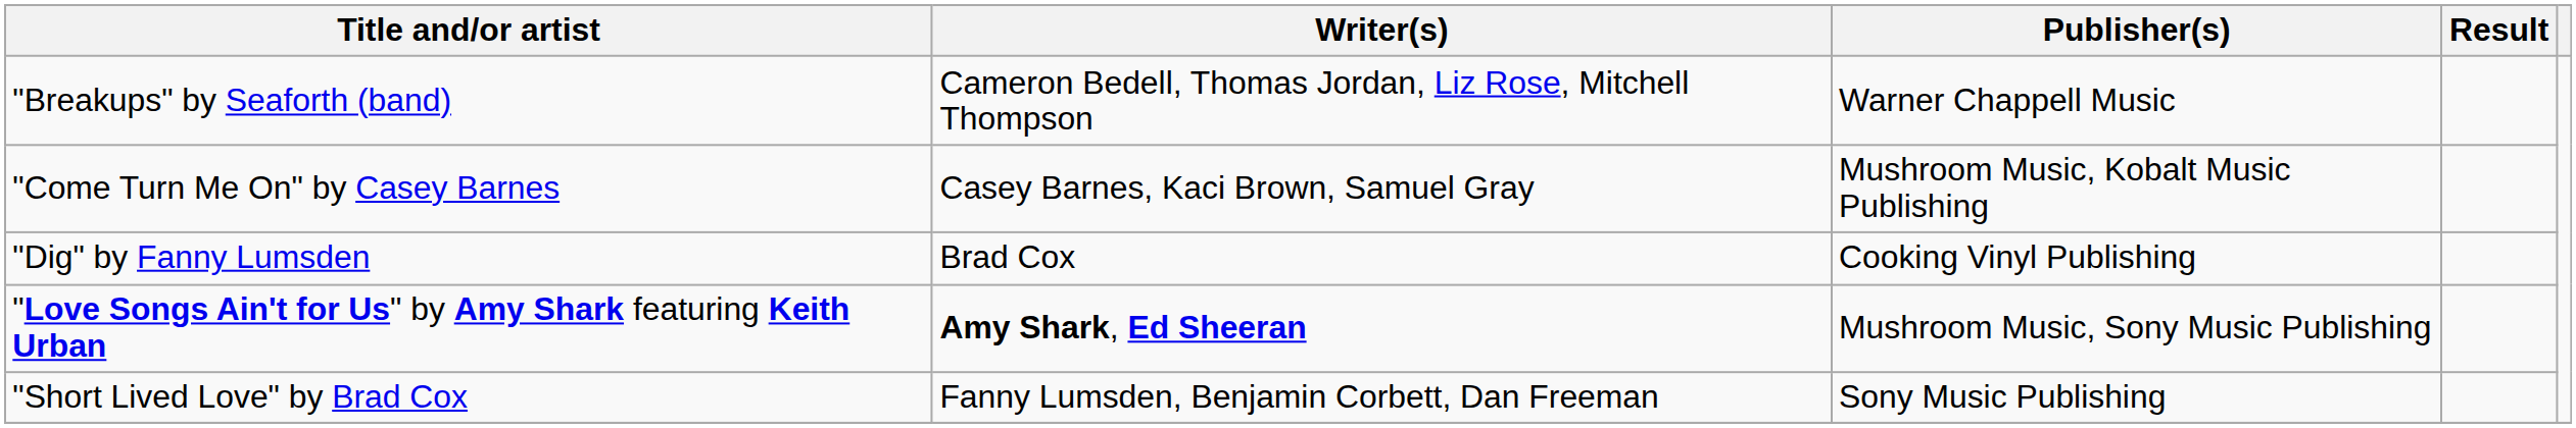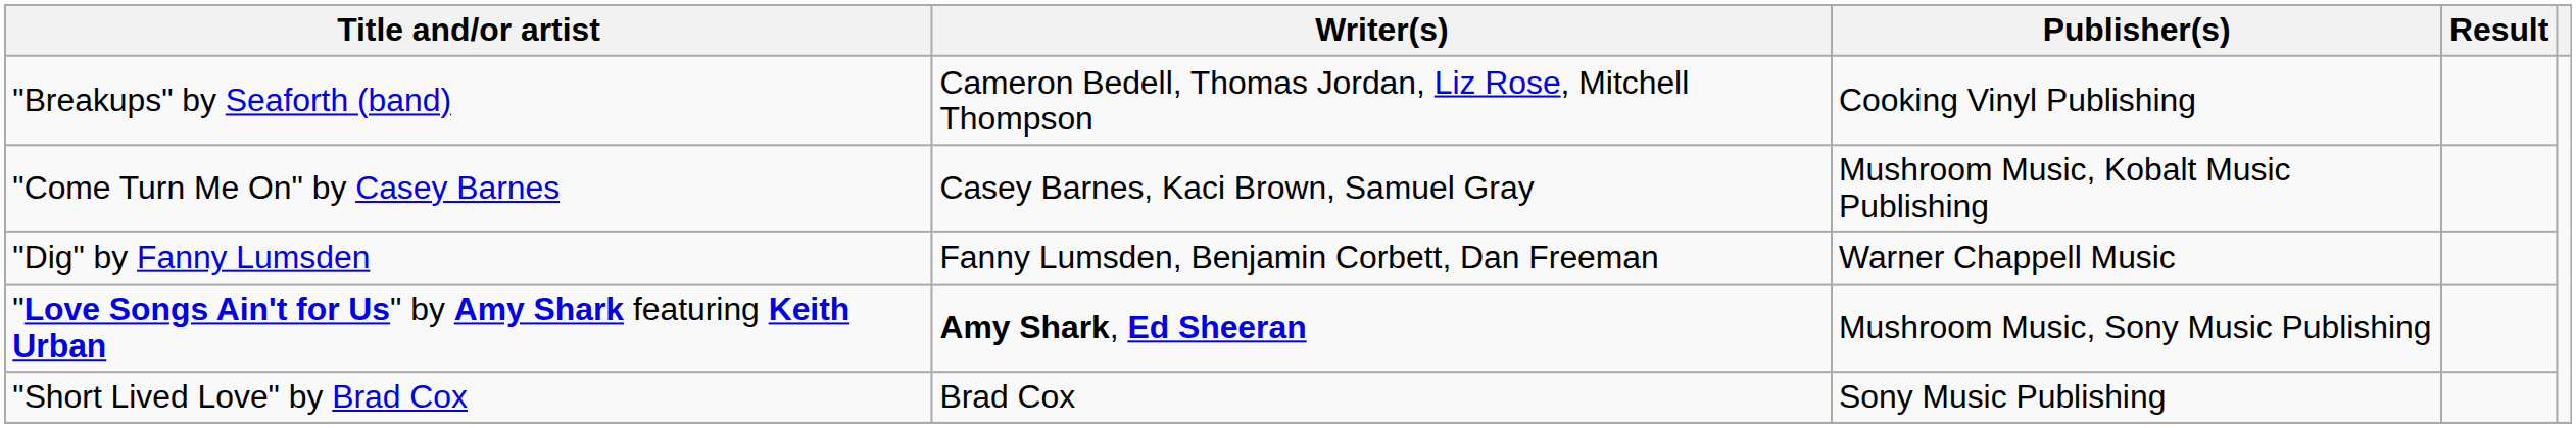"Breakups" by Seaforth (band) | Publisher(s): Warner Chappell Music -> Cooking Vinyl Publishing
"Dig" by Fanny Lumsden | Writer(s): Brad Cox -> Fanny Lumsden, Benjamin Corbett, Dan Freeman
"Dig" by Fanny Lumsden | Publisher(s): Cooking Vinyl Publishing -> Warner Chappell Music
"Short Lived Love" by Brad Cox | Writer(s): Fanny Lumsden, Benjamin Corbett, Dan Freeman -> Brad Cox
